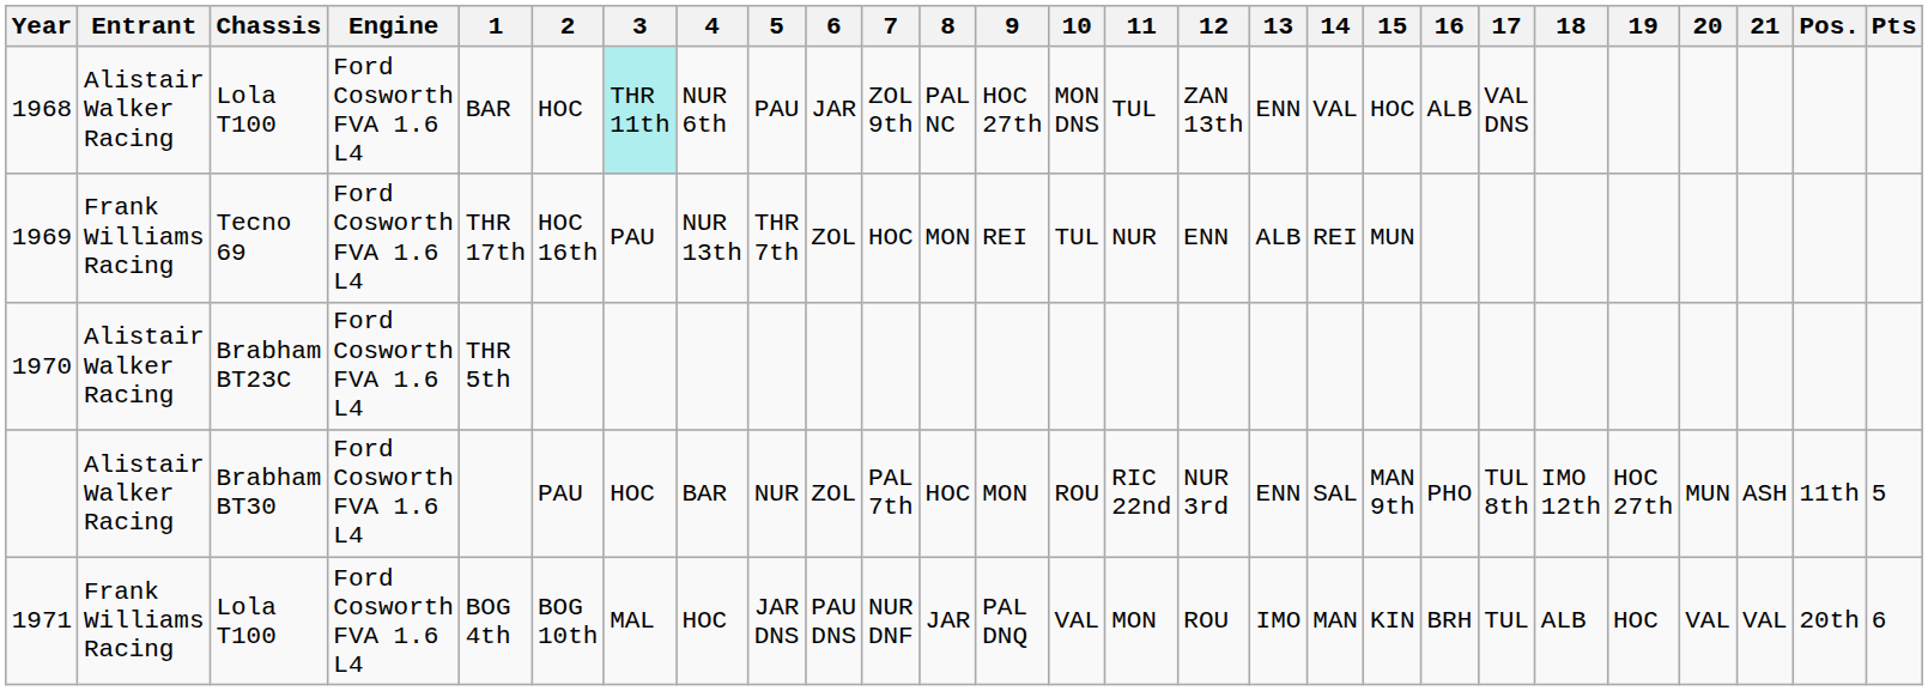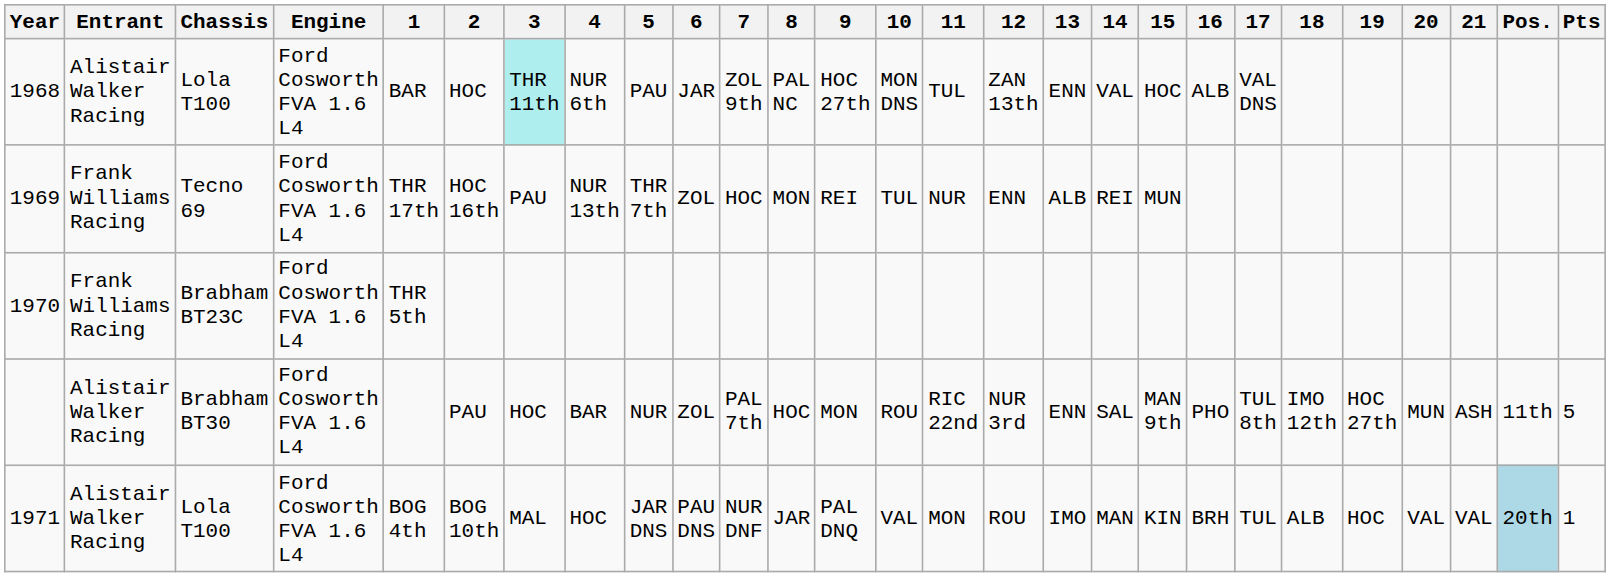1970 | Entrant: Alistair Walker Racing -> Frank Williams Racing
1971 | Entrant: Frank Williams Racing -> Alistair Walker Racing
1971 | Pos.: no background -> lightblue background
1971 | Pts: 6 -> 1
